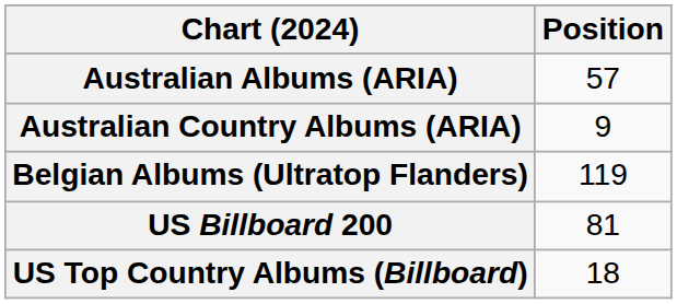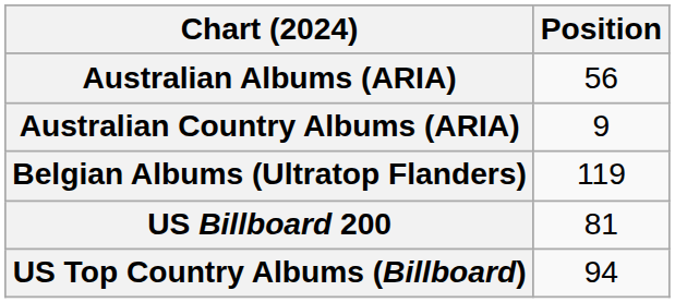Australian Albums (ARIA) | Position: 57 -> 56
US Top Country Albums (Billboard) | Position: 18 -> 94
